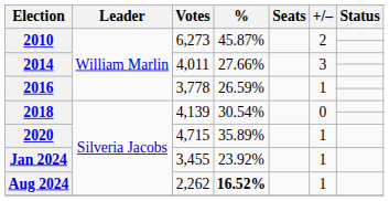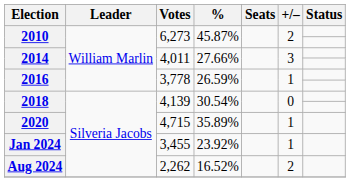Aug 2024 | %: bold -> normal
Aug 2024 | +/–: 1 -> 2
